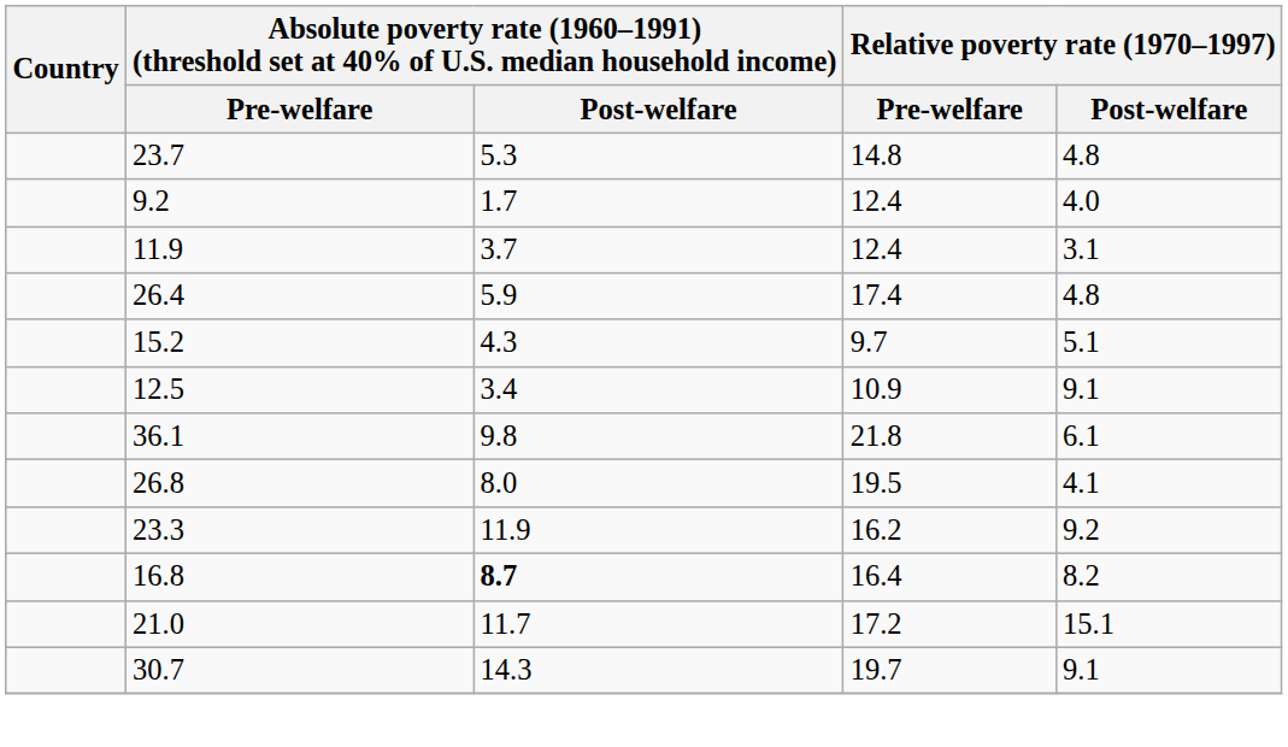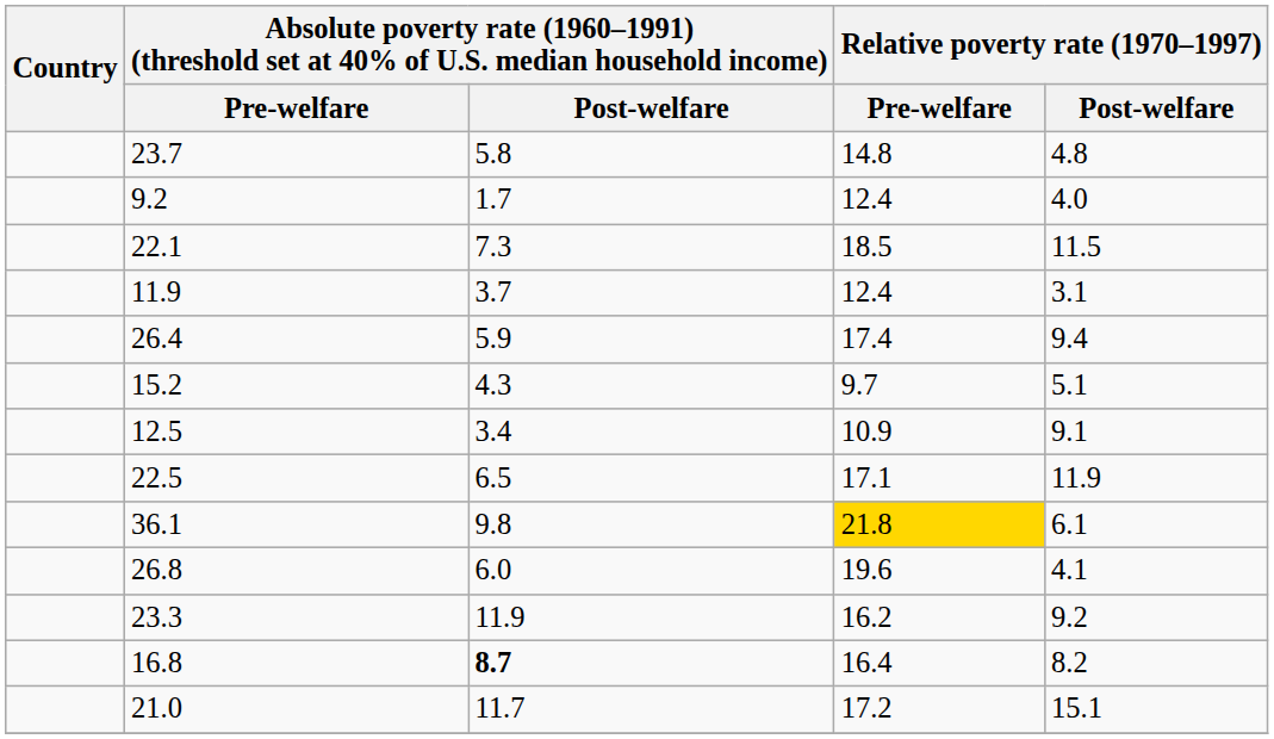23.7 | column 3: 5.3 -> 5.8
+ row: 22.1 | 7.3 | 18.5 | 11.5
26.4 | Relative poverty rate (1970–1997) / Post-welfare: 4.8 -> 9.4
+ row: 22.5 | 6.5 | 17.1 | 11.9
36.1 | Relative poverty rate (1970–1997) / Pre-welfare: no background -> gold background
26.8 | column 3: 8.0 -> 6.0
26.8 | Relative poverty rate (1970–1997) / Pre-welfare: 19.5 -> 19.6
- row: 30.7 | 14.3 | 19.7 | 9.1
